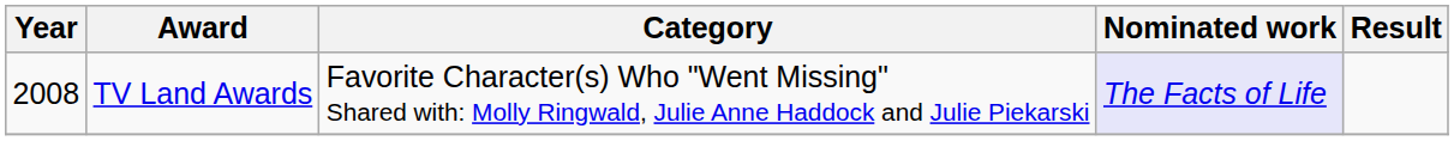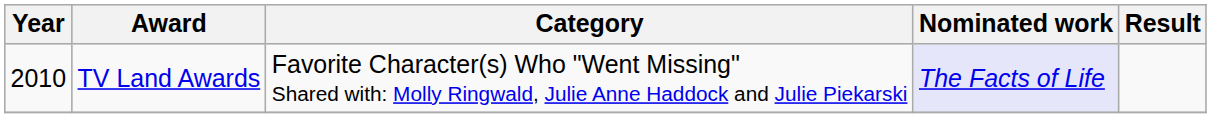TV Land Awards | Year: 2008 -> 2010
